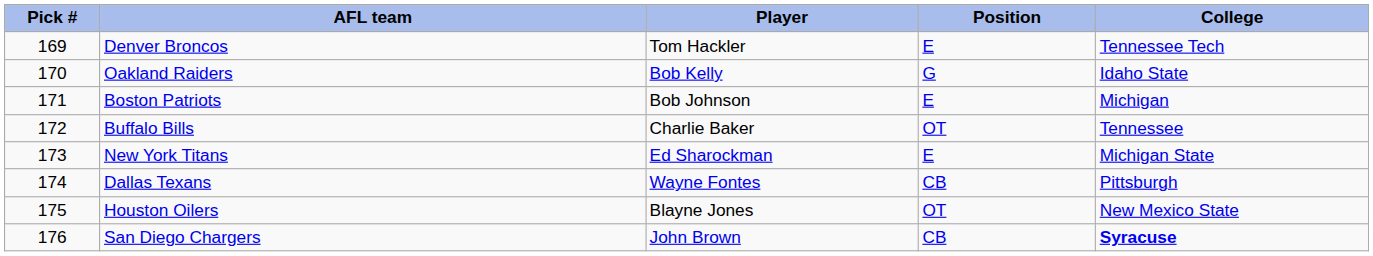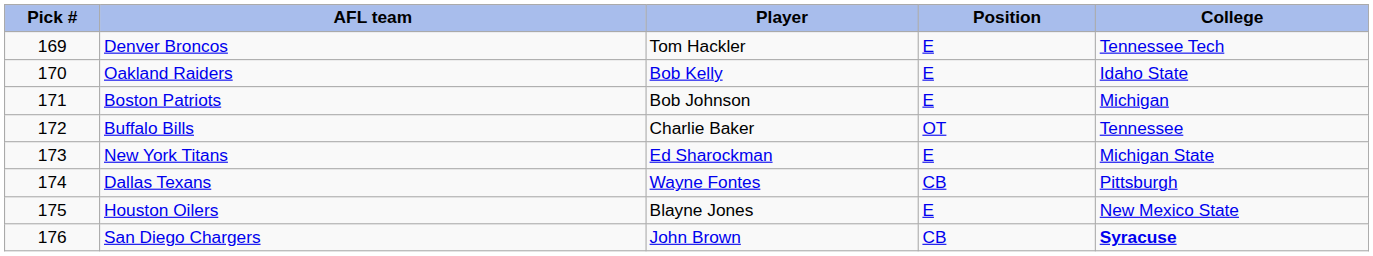Oakland Raiders | Position: G -> E
Houston Oilers | Position: OT -> E
